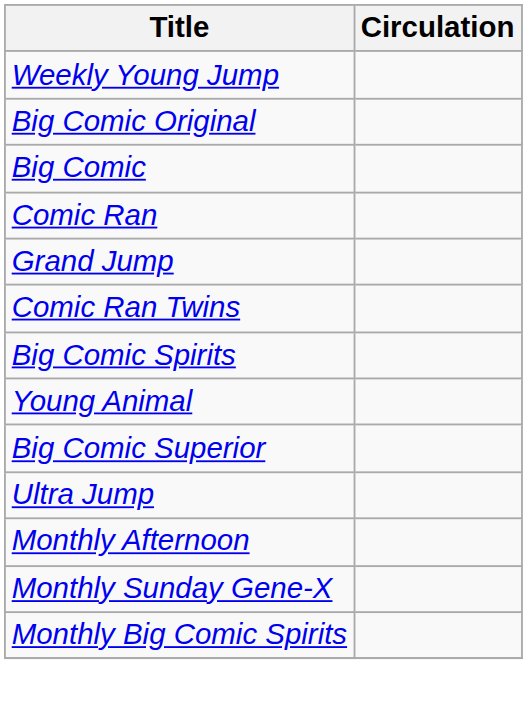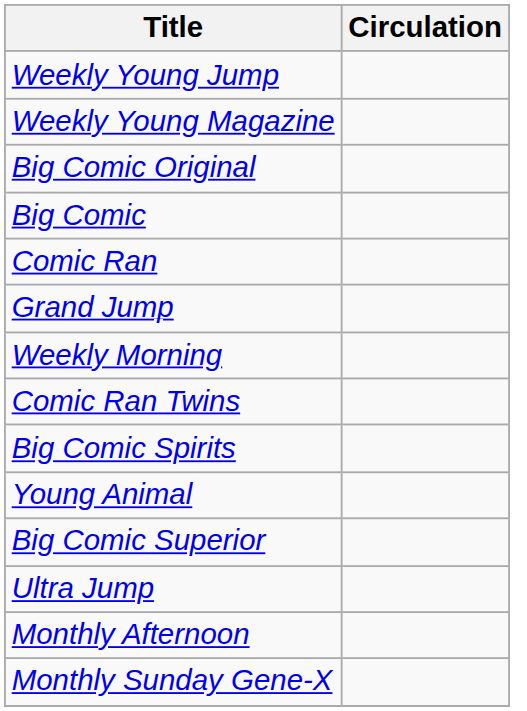+ row: Weekly Young Magazine
+ row: Weekly Morning
- row: Monthly Big Comic Spirits
